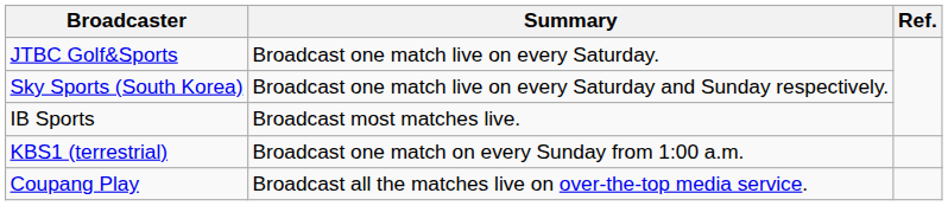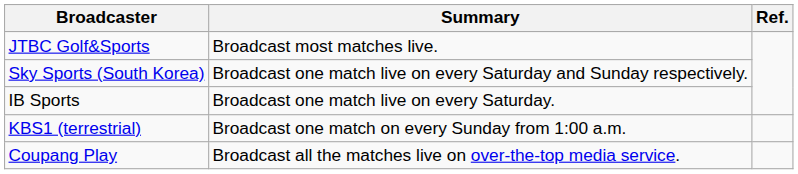JTBC Golf&Sports | Summary: Broadcast one match live on every Saturday. -> Broadcast most matches live.
IB Sports | Summary: Broadcast most matches live. -> Broadcast one match live on every Saturday.
